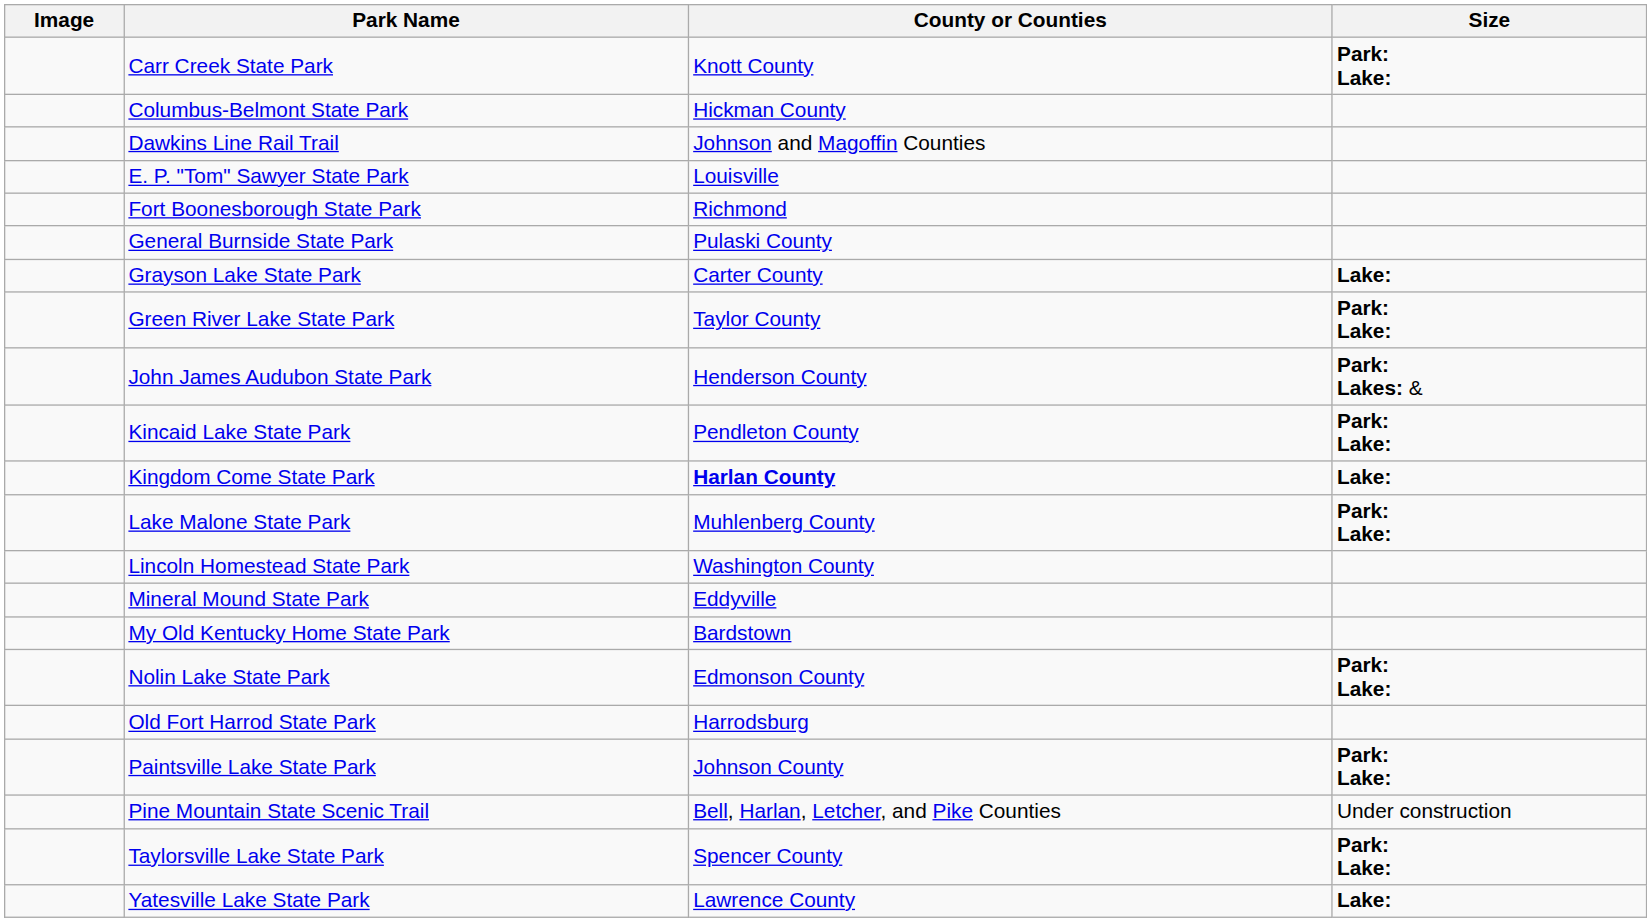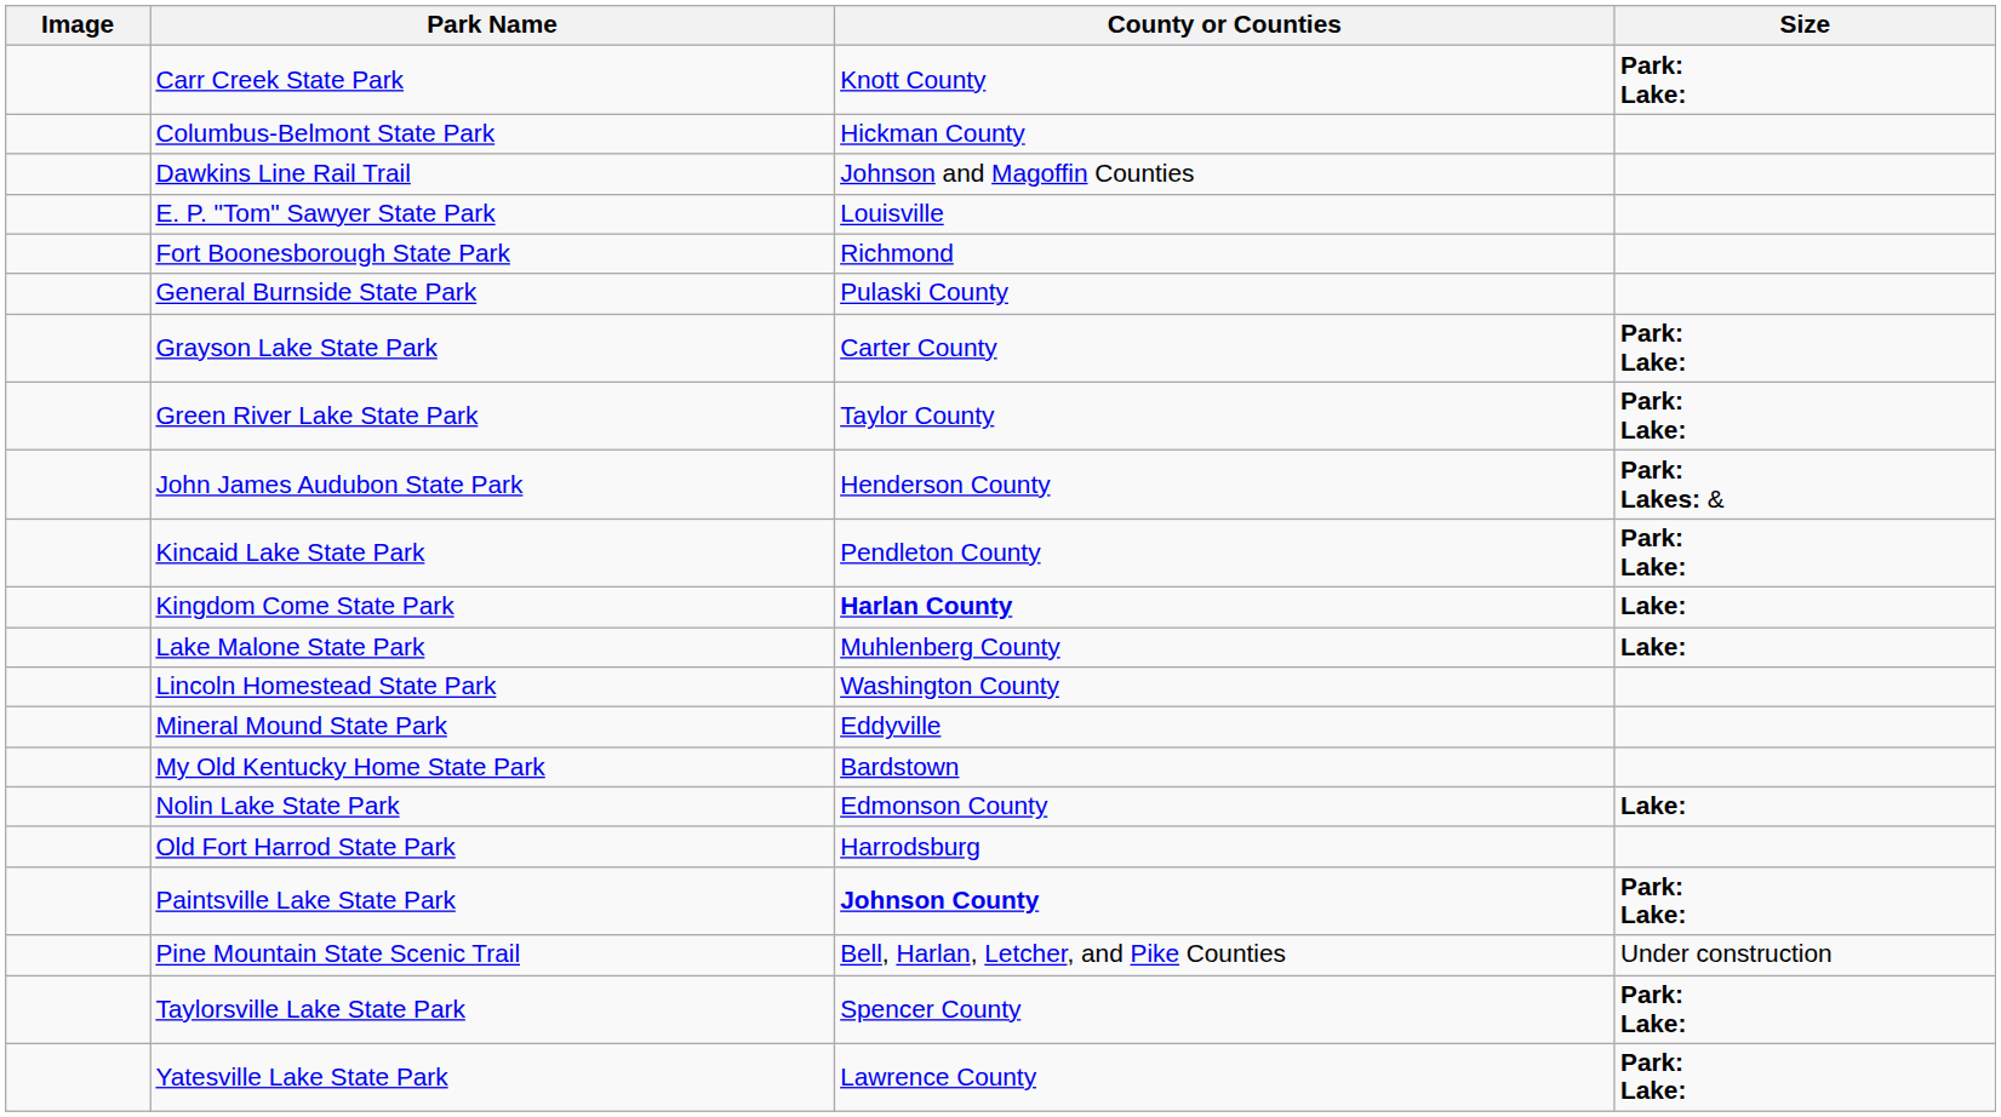Grayson Lake State Park | Size: Lake: -> Park: Lake:
Lake Malone State Park | Size: Park: Lake: -> Lake:
Nolin Lake State Park | Size: Park: Lake: -> Lake:
Paintsville Lake State Park | County or Counties: normal -> bold
Yatesville Lake State Park | Size: Lake: -> Park: Lake:
